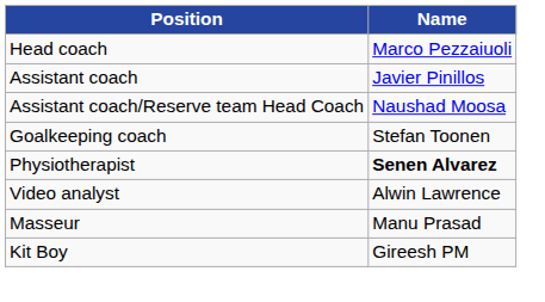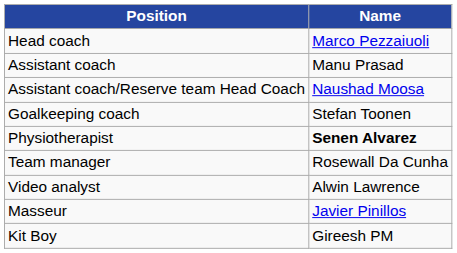Assistant coach | Name: Javier Pinillos -> Manu Prasad
+ row: Team manager | Rosewall Da Cunha
Masseur | Name: Manu Prasad -> Javier Pinillos
